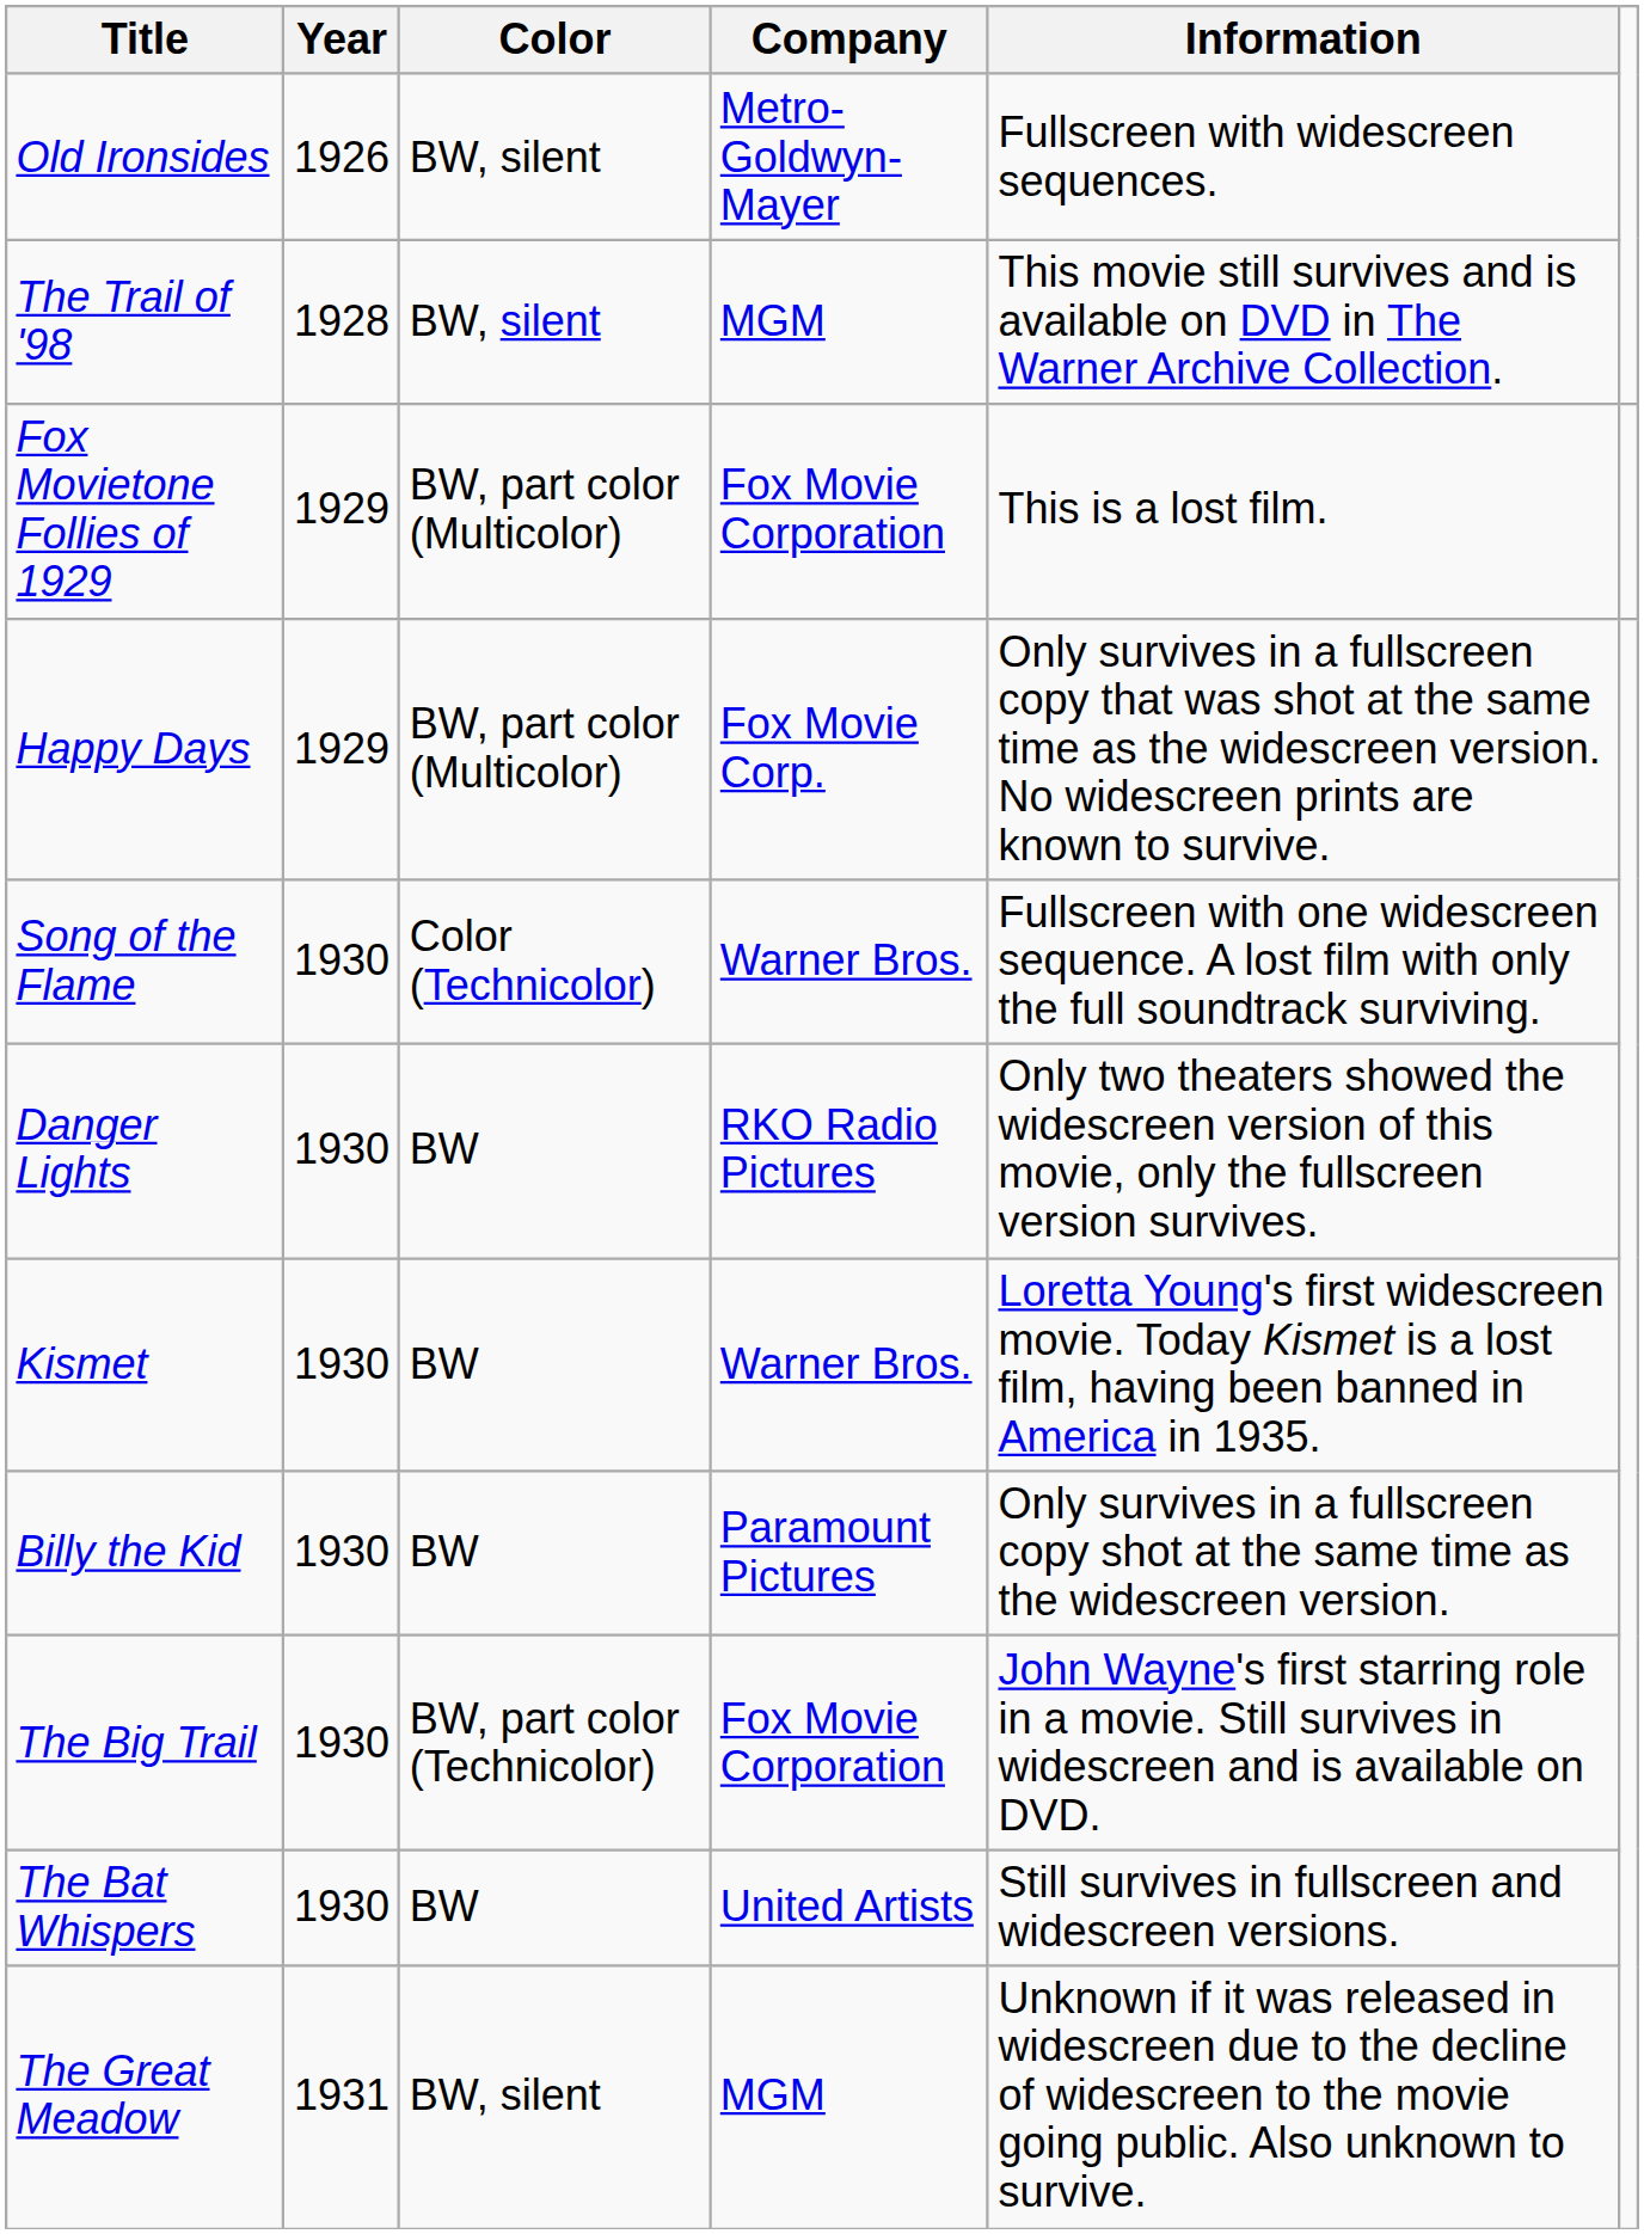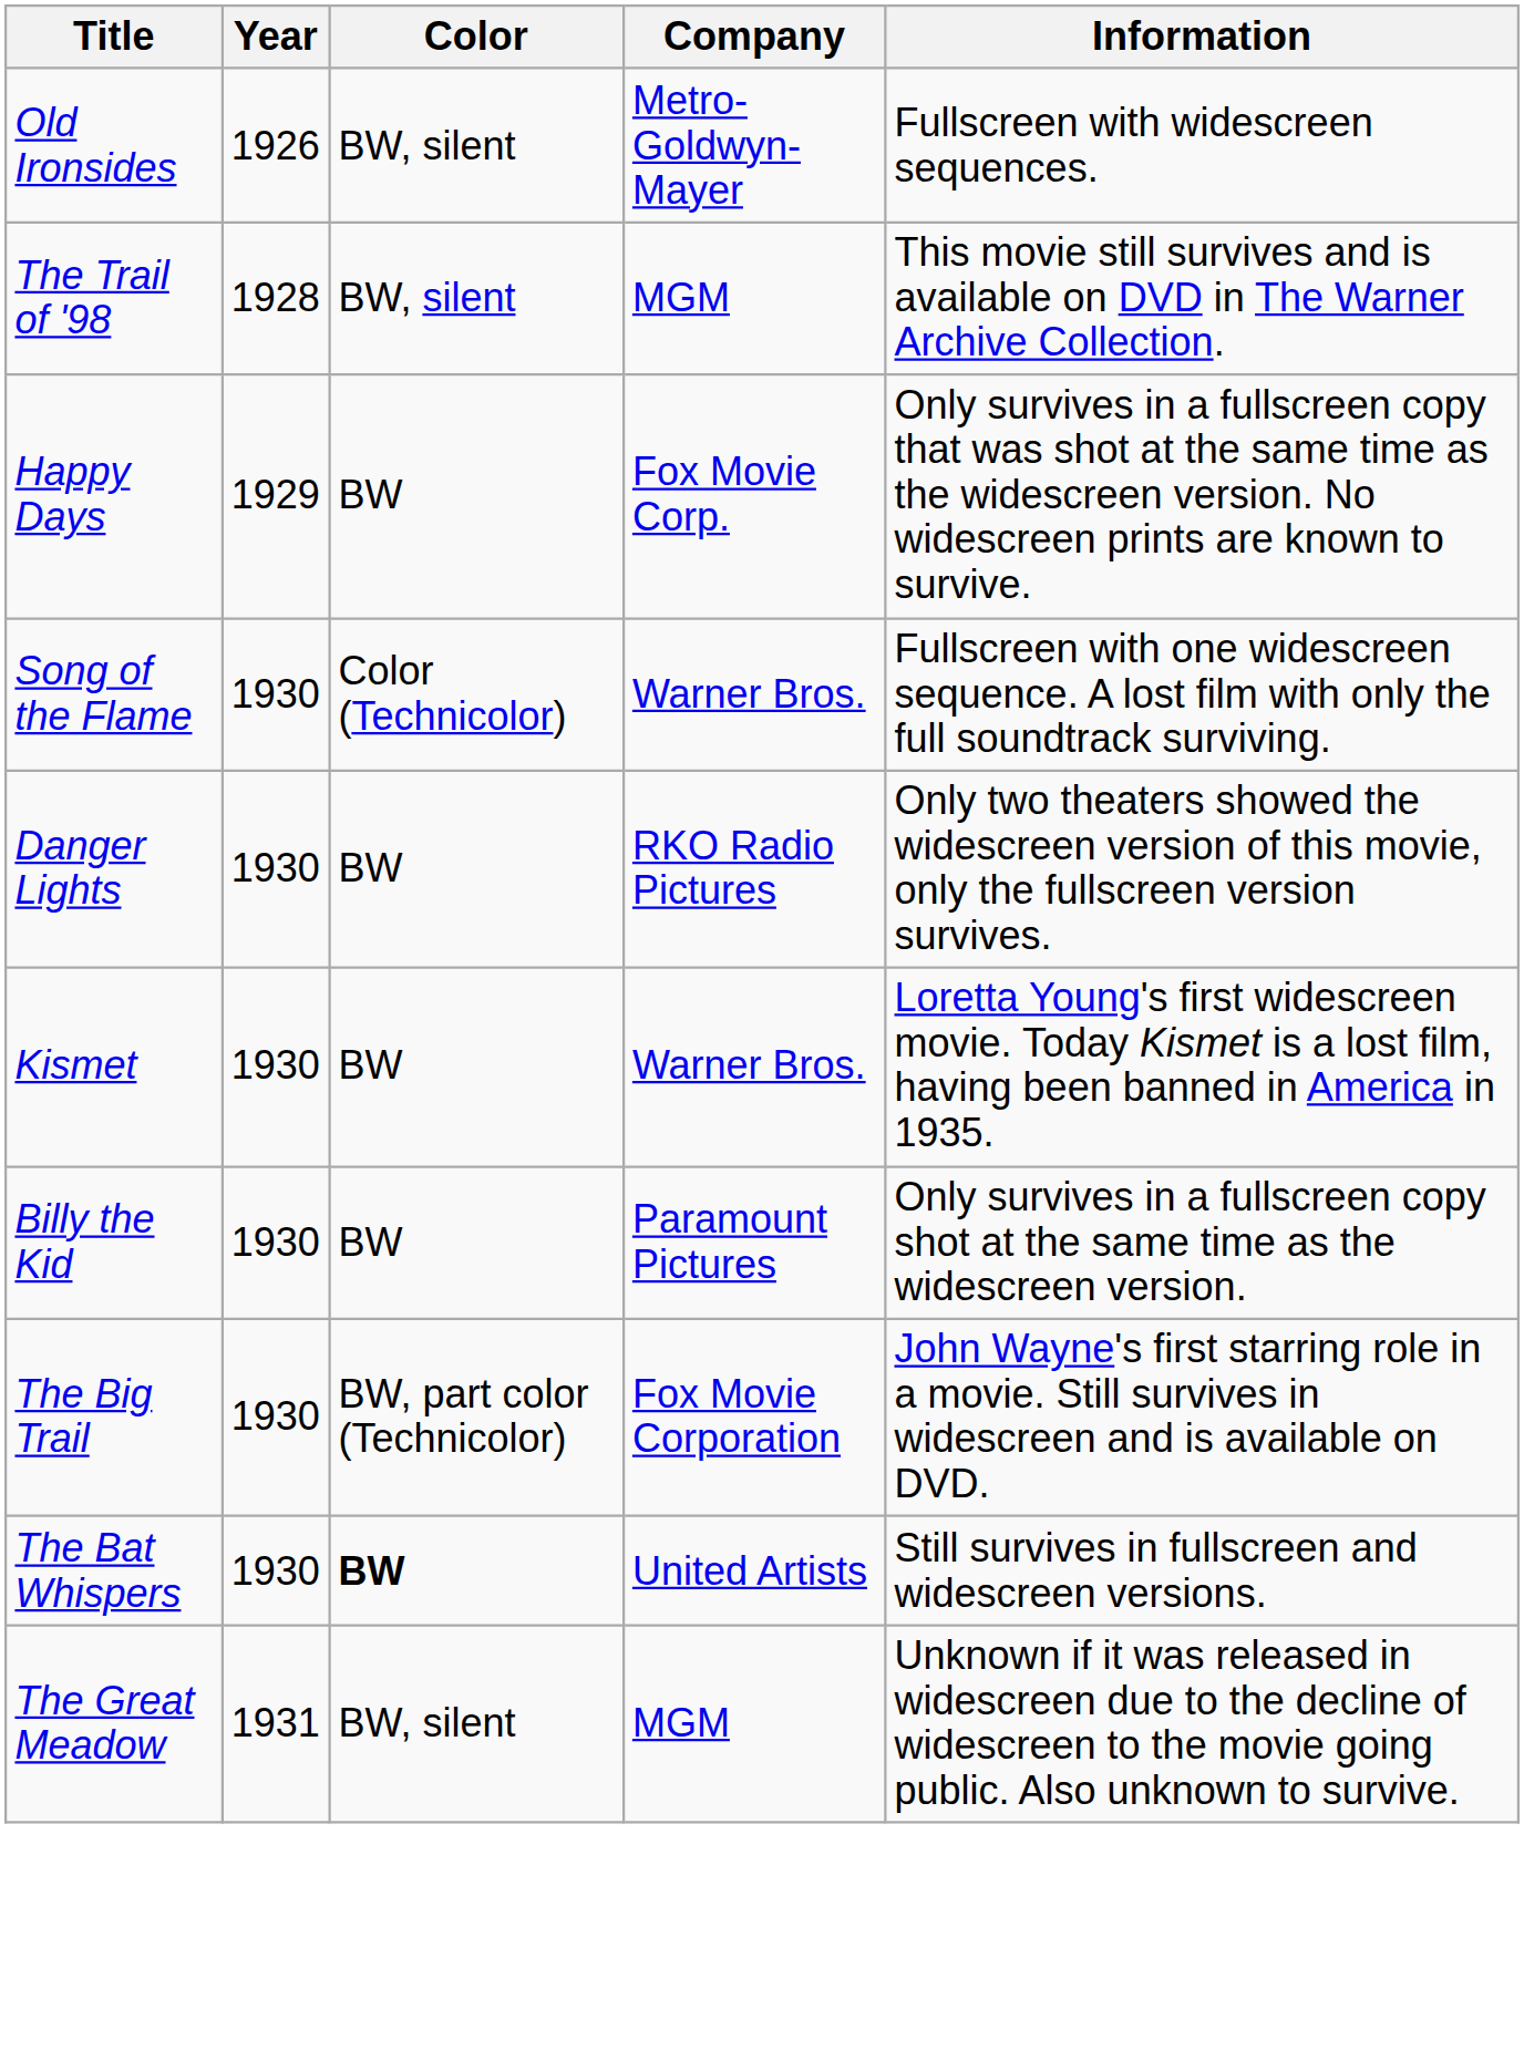- row: Fox Movietone Follies of 1929 | 1929 | BW, part color (Multicolor) | Fox Movie Corporation | This is a lost film.
Happy Days | Color: BW, part color (Multicolor) -> BW
The Bat Whispers | Color: normal -> bold
